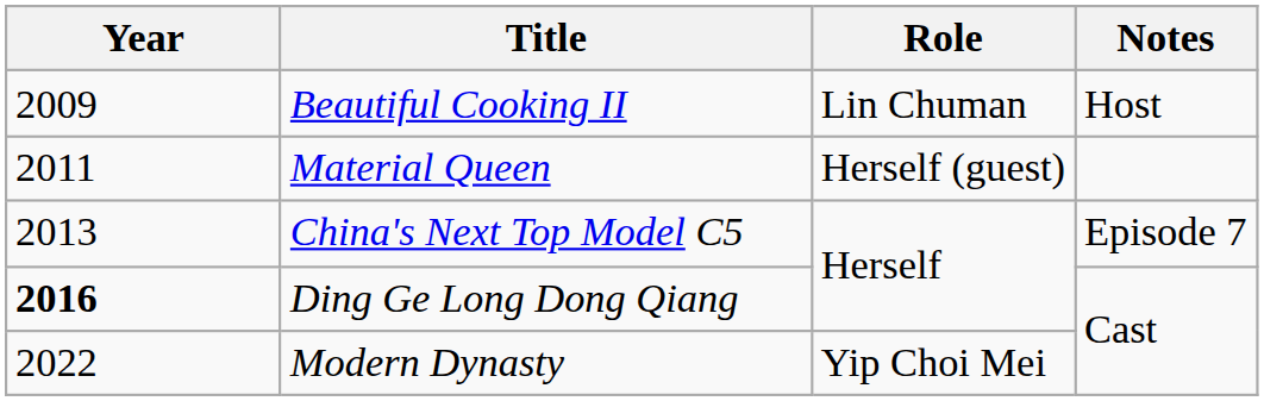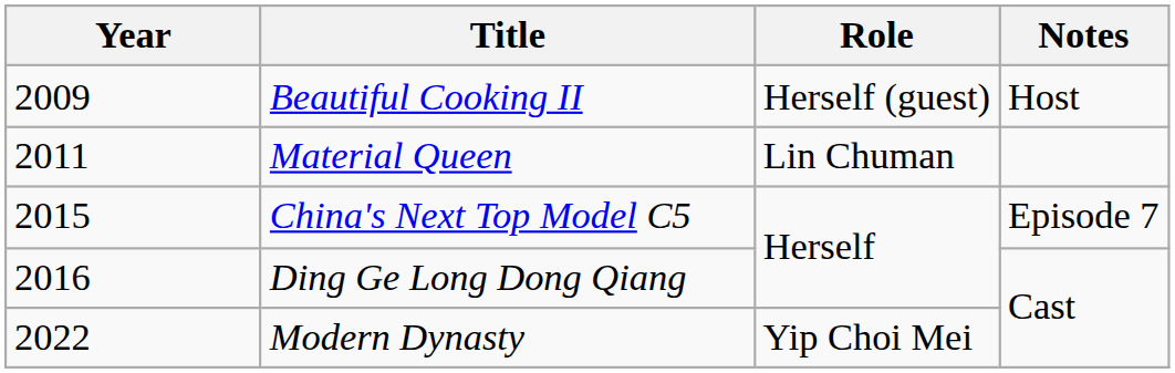Beautiful Cooking II | Role: Lin Chuman -> Herself (guest)
Material Queen | Role: Herself (guest) -> Lin Chuman
China's Next Top Model C5 | Year: 2013 -> 2015
Ding Ge Long Dong Qiang | Year: bold -> normal
